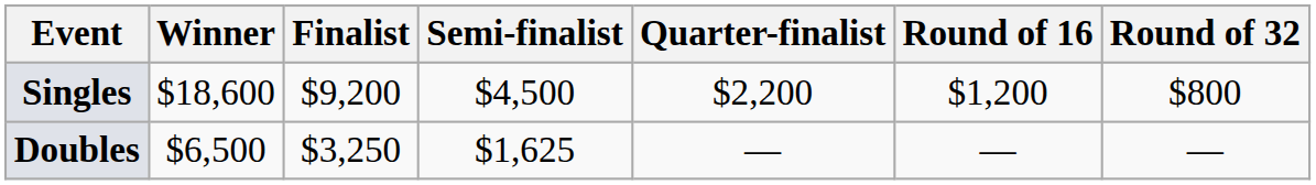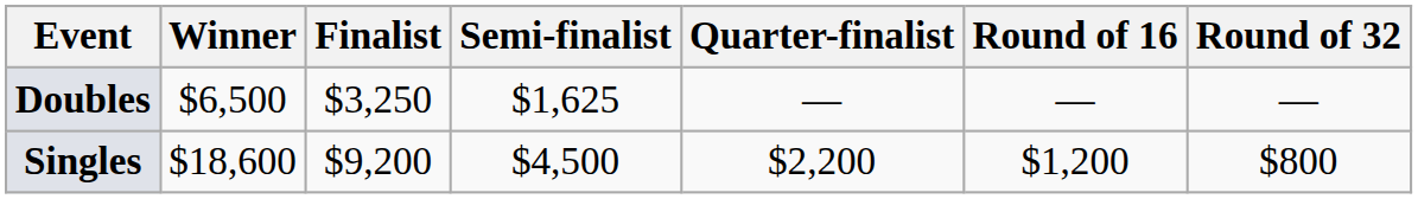rows swapped: Singles <-> Doubles
